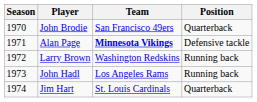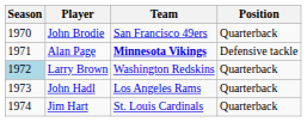Larry Brown | Season: no background -> lightblue background
Larry Brown | Position: Running back -> Quarterback
John Hadl | Position: Running back -> Quarterback
